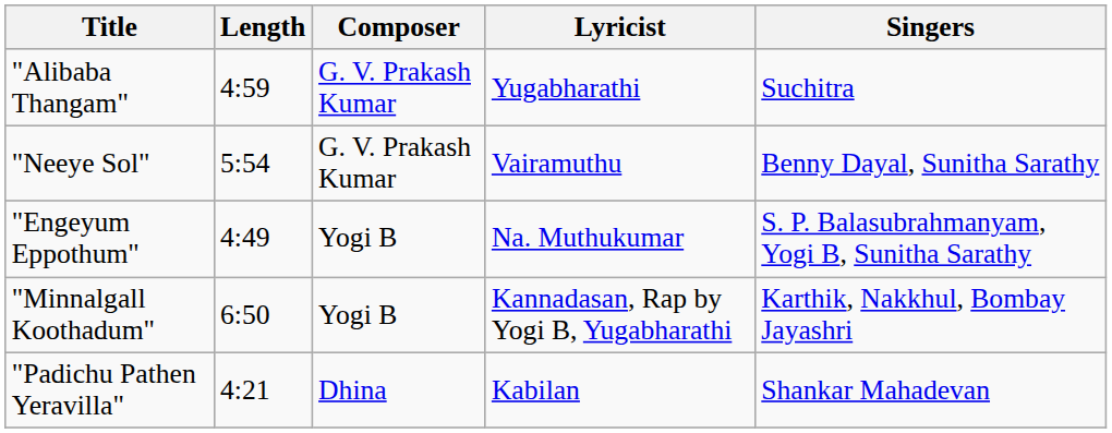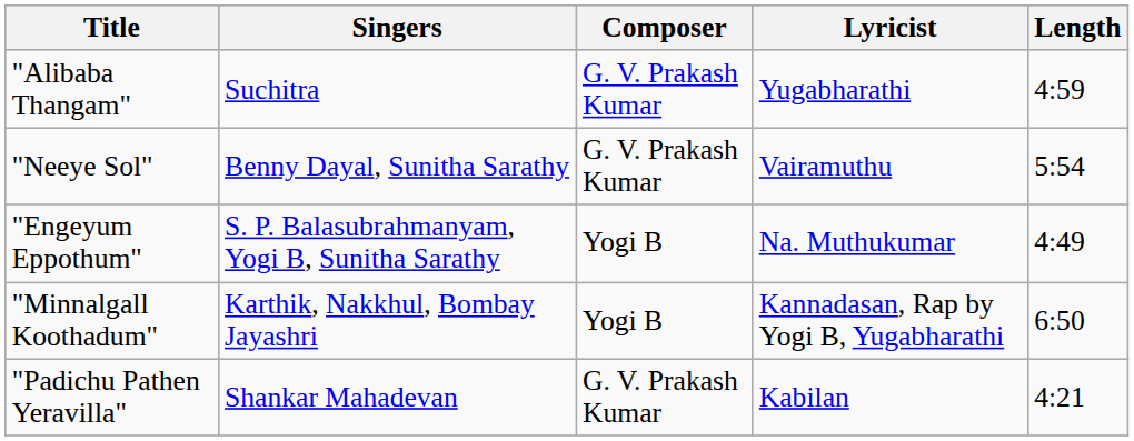columns swapped: Singers <-> Length
"Padichu Pathen Yeravilla" | Composer: Dhina -> G. V. Prakash Kumar
